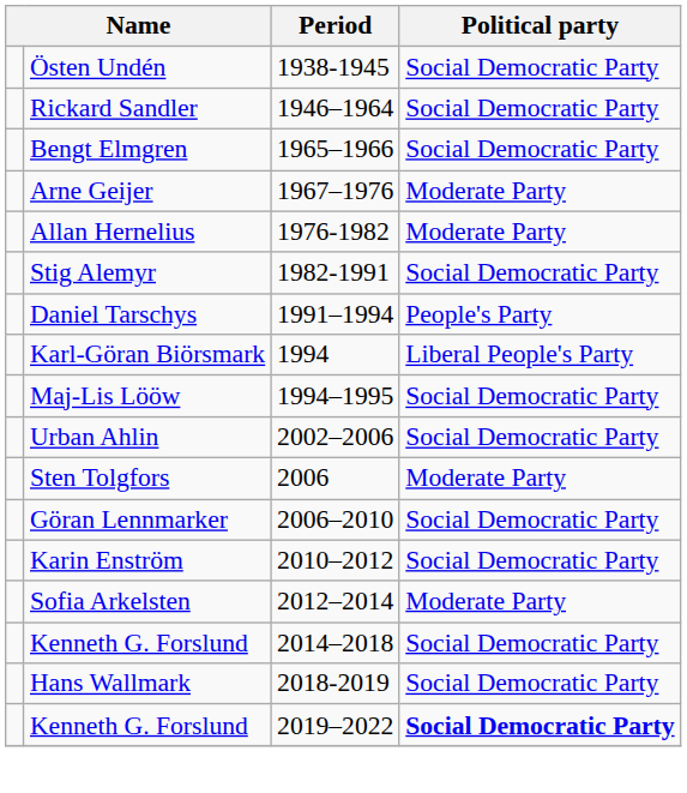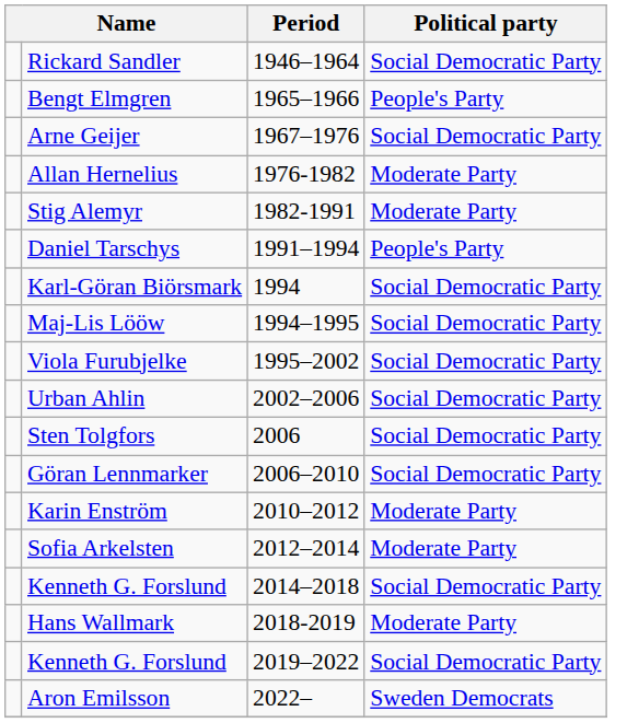- row: Östen Undén | 1938-1945 | Social Democratic Party
Bengt Elmgren | Political party: Social Democratic Party -> People's Party
Arne Geijer | Political party: Moderate Party -> Social Democratic Party
Stig Alemyr | Political party: Social Democratic Party -> Moderate Party
Karl-Göran Biörsmark | Political party: Liberal People's Party -> Social Democratic Party
+ row: Viola Furubjelke | 1995–2002 | Social Democratic Party
Sten Tolgfors | Political party: Moderate Party -> Social Democratic Party
Karin Enström | Political party: Social Democratic Party -> Moderate Party
Hans Wallmark | Political party: Social Democratic Party -> Moderate Party
Kenneth G. Forslund / 2019–2022 | Political party: bold -> normal
+ row: Aron Emilsson | 2022– | Sweden Democrats
